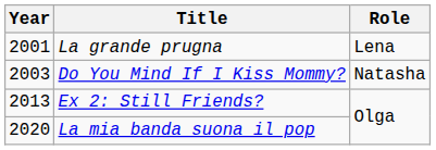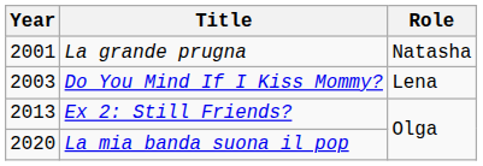La grande prugna | Role: Lena -> Natasha
Do You Mind If I Kiss Mommy? | Role: Natasha -> Lena
